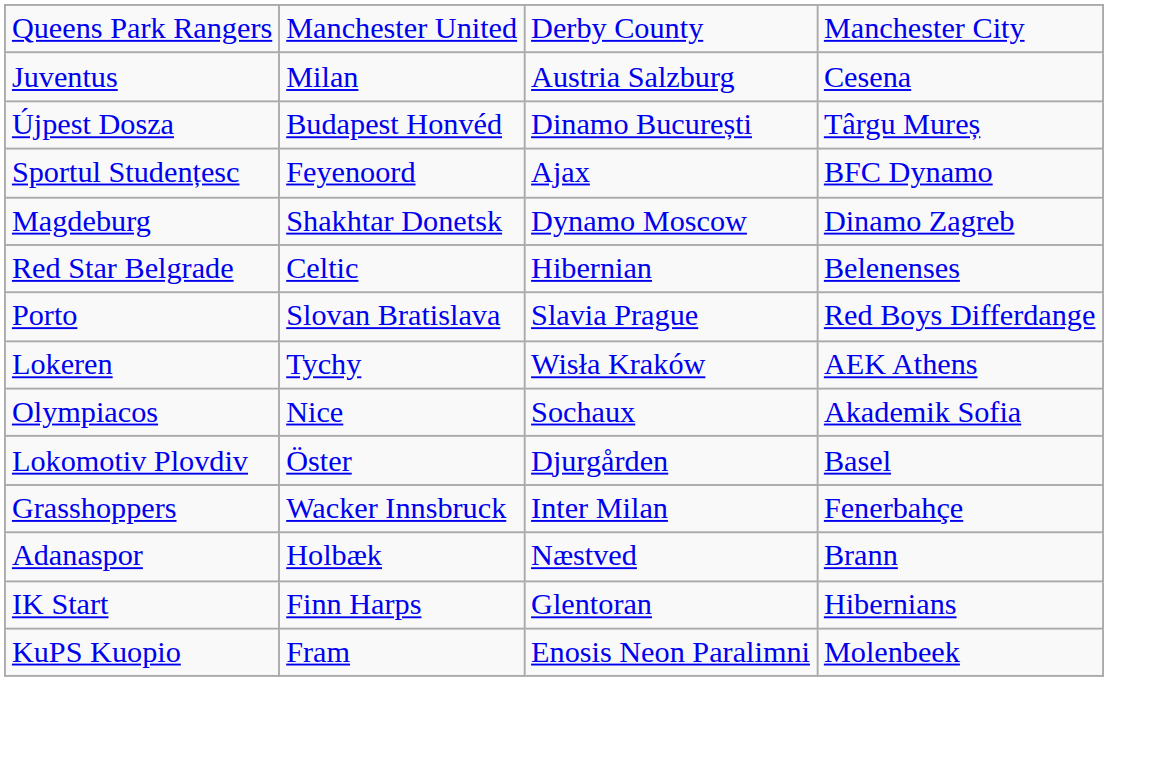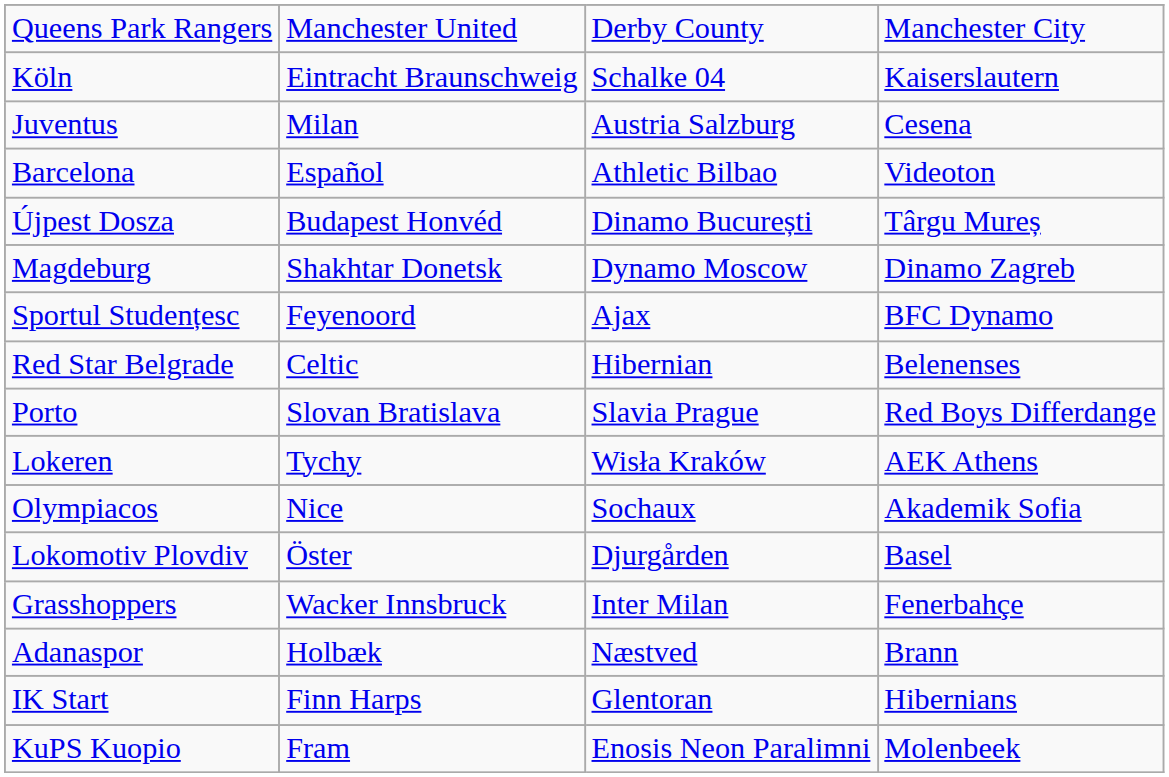+ row: Köln | Eintracht Braunschweig | Schalke 04 | Kaiserslautern
+ row: Barcelona | Español | Athletic Bilbao | Videoton
rows swapped: Sportul Studențesc <-> Magdeburg
